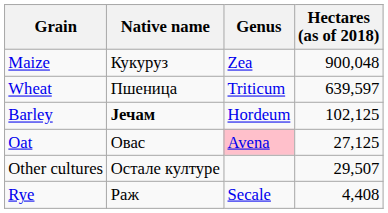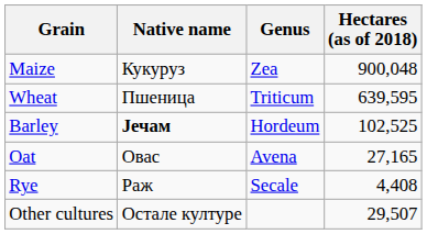Wheat | Hectares (as of 2018): 639,597 -> 639,595
Barley | Hectares (as of 2018): 102,125 -> 102,525
Oat | Genus: pink background -> no background
Oat | Hectares (as of 2018): 27,125 -> 27,165
rows swapped: Rye <-> Other cultures
